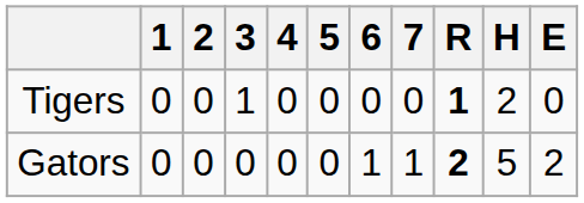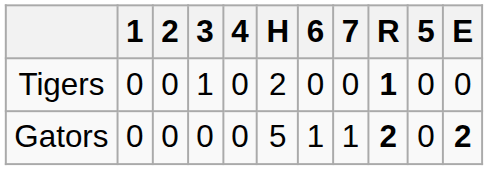columns swapped: 5 <-> H
Gators | E: normal -> bold
